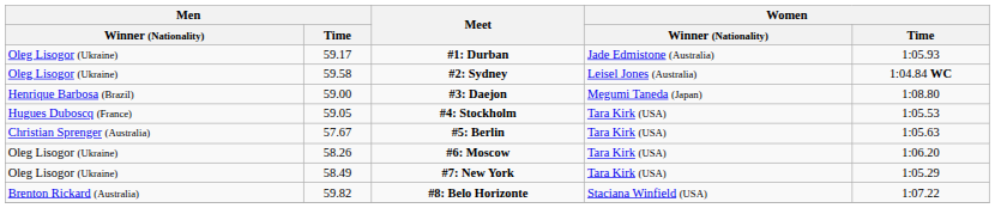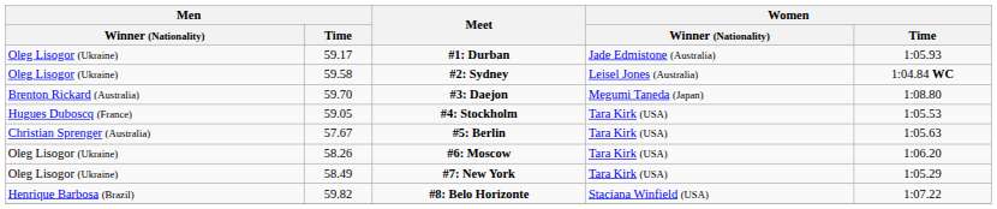#3: Daejon | Men / Winner (Nationality): Henrique Barbosa (Brazil) -> Brenton Rickard (Australia)
#3: Daejon | Men / Time: 59.00 -> 59.70
#8: Belo Horizonte | Men / Winner (Nationality): Brenton Rickard (Australia) -> Henrique Barbosa (Brazil)
